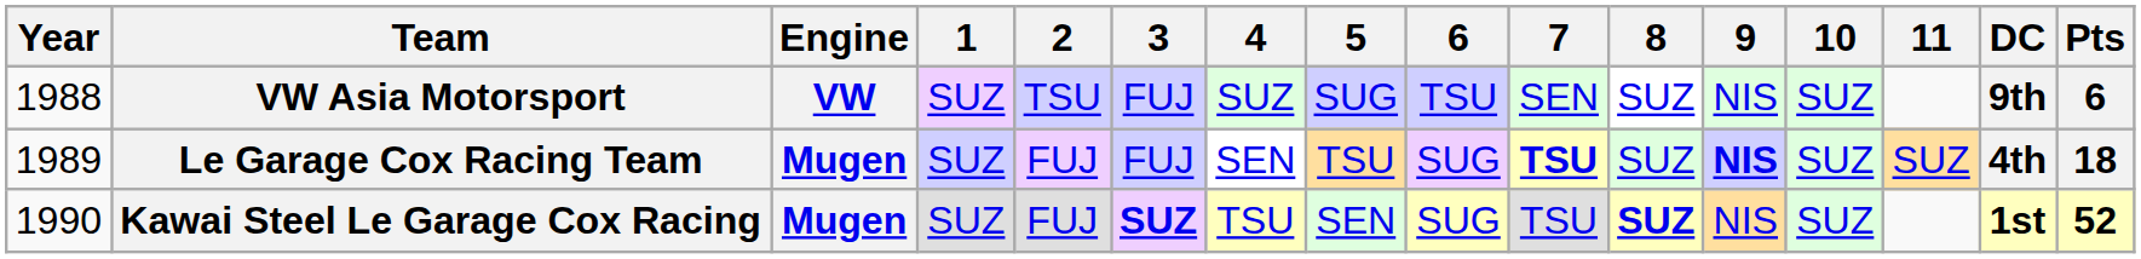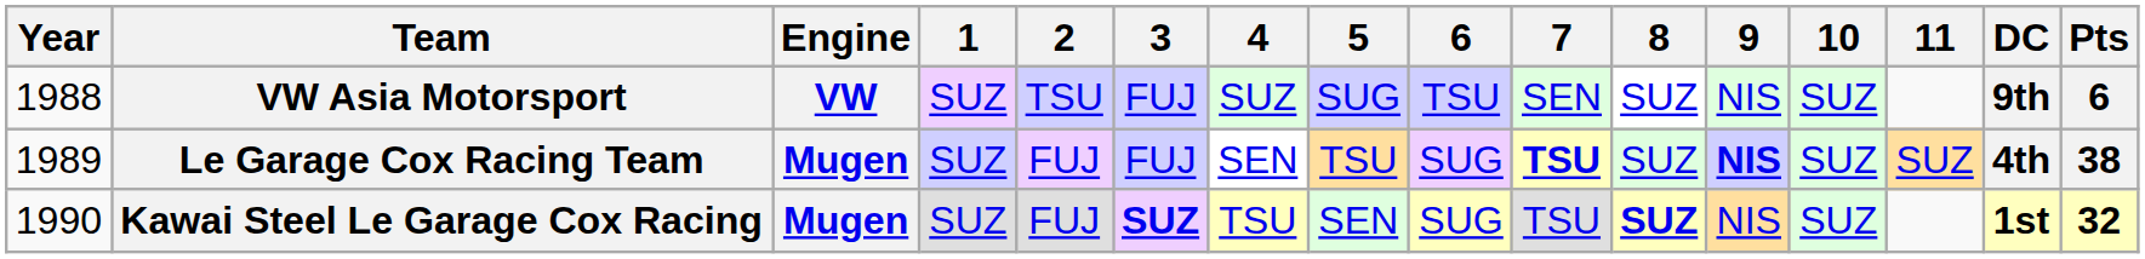Le Garage Cox Racing Team | Pts: 18 -> 38
Kawai Steel Le Garage Cox Racing | Pts: 52 -> 32
